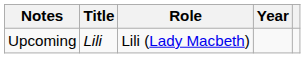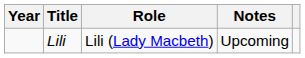columns swapped: Year <-> Notes
